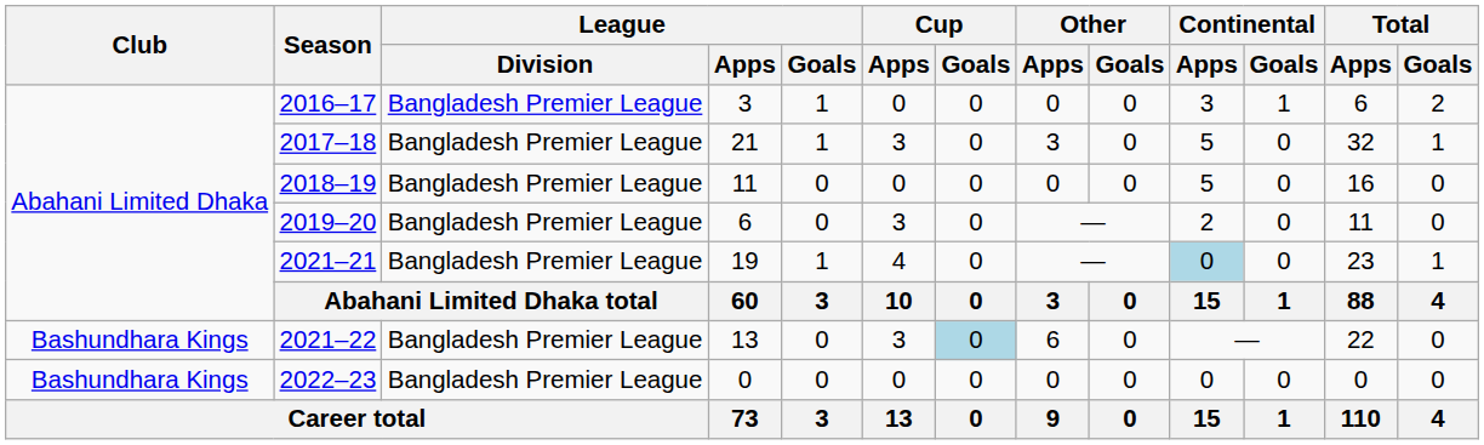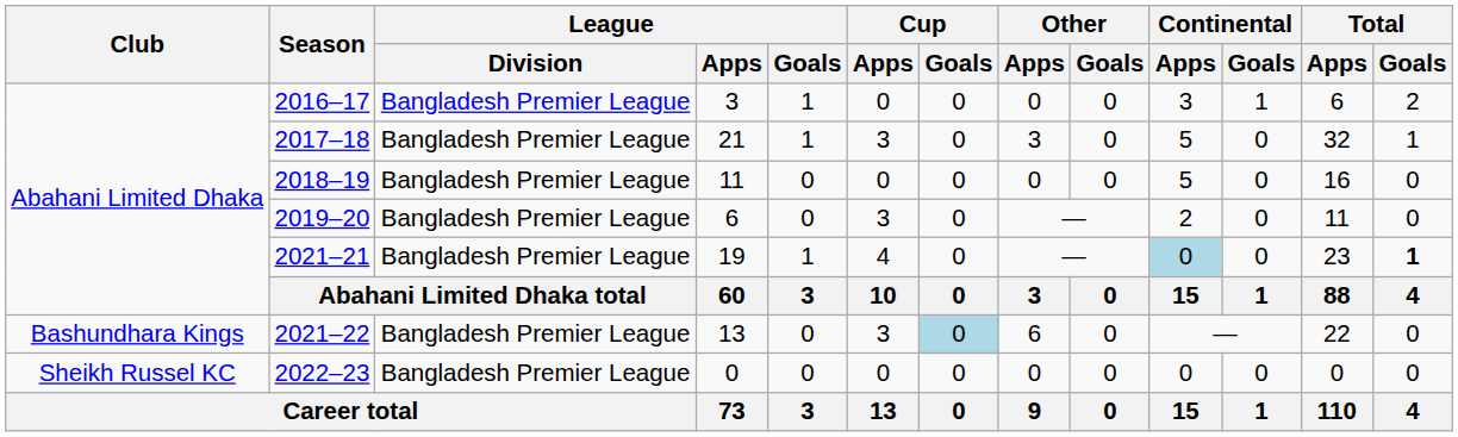2021–21 | Total / Goals: normal -> bold
2022–23 | Club: Bashundhara Kings -> Sheikh Russel KC
